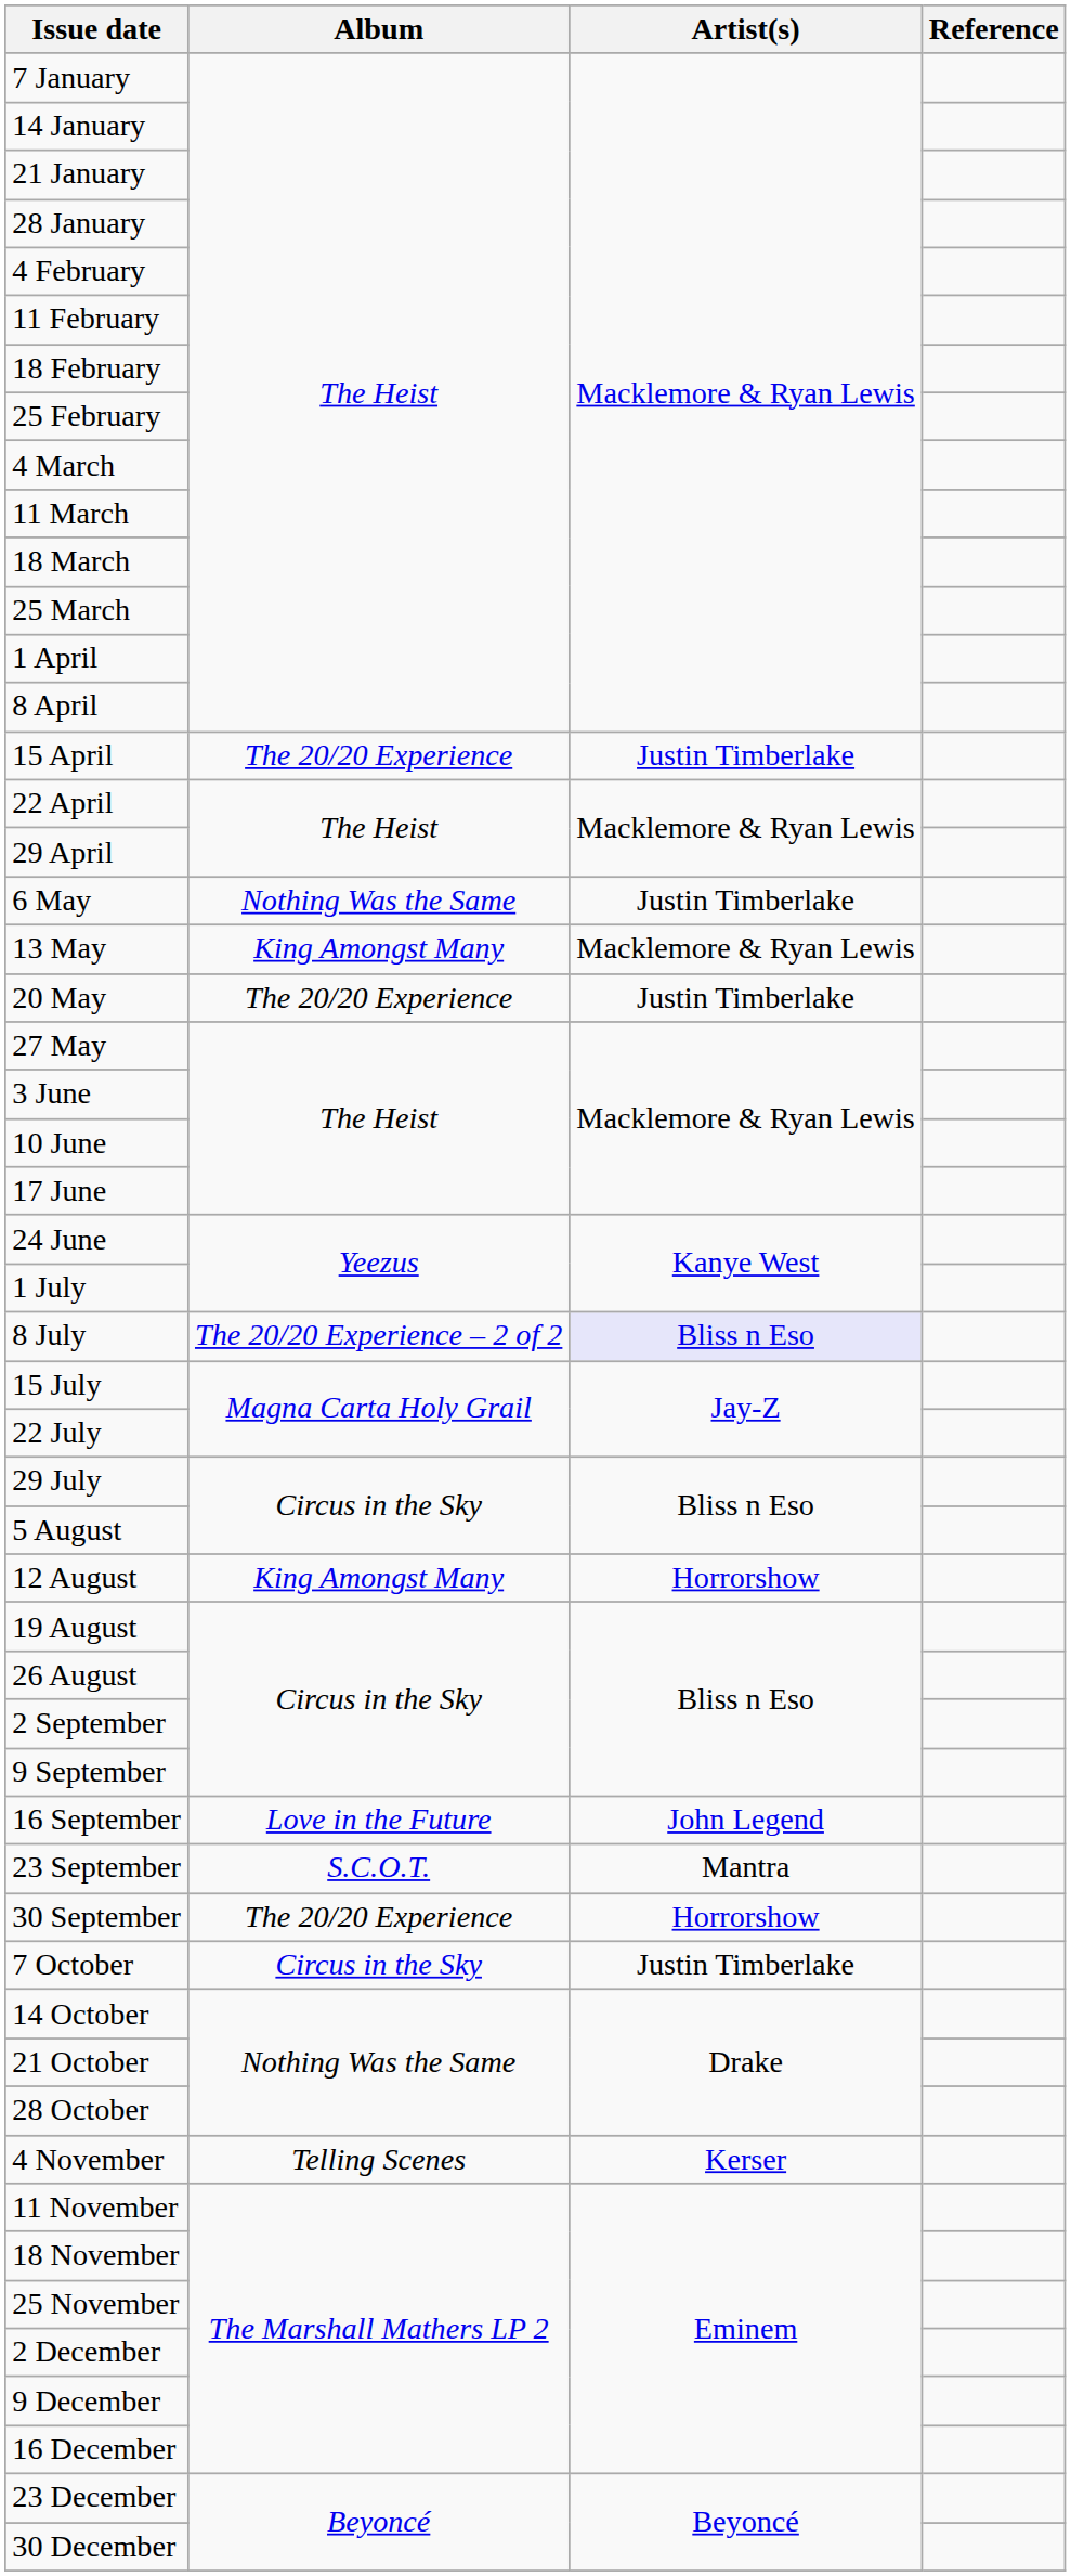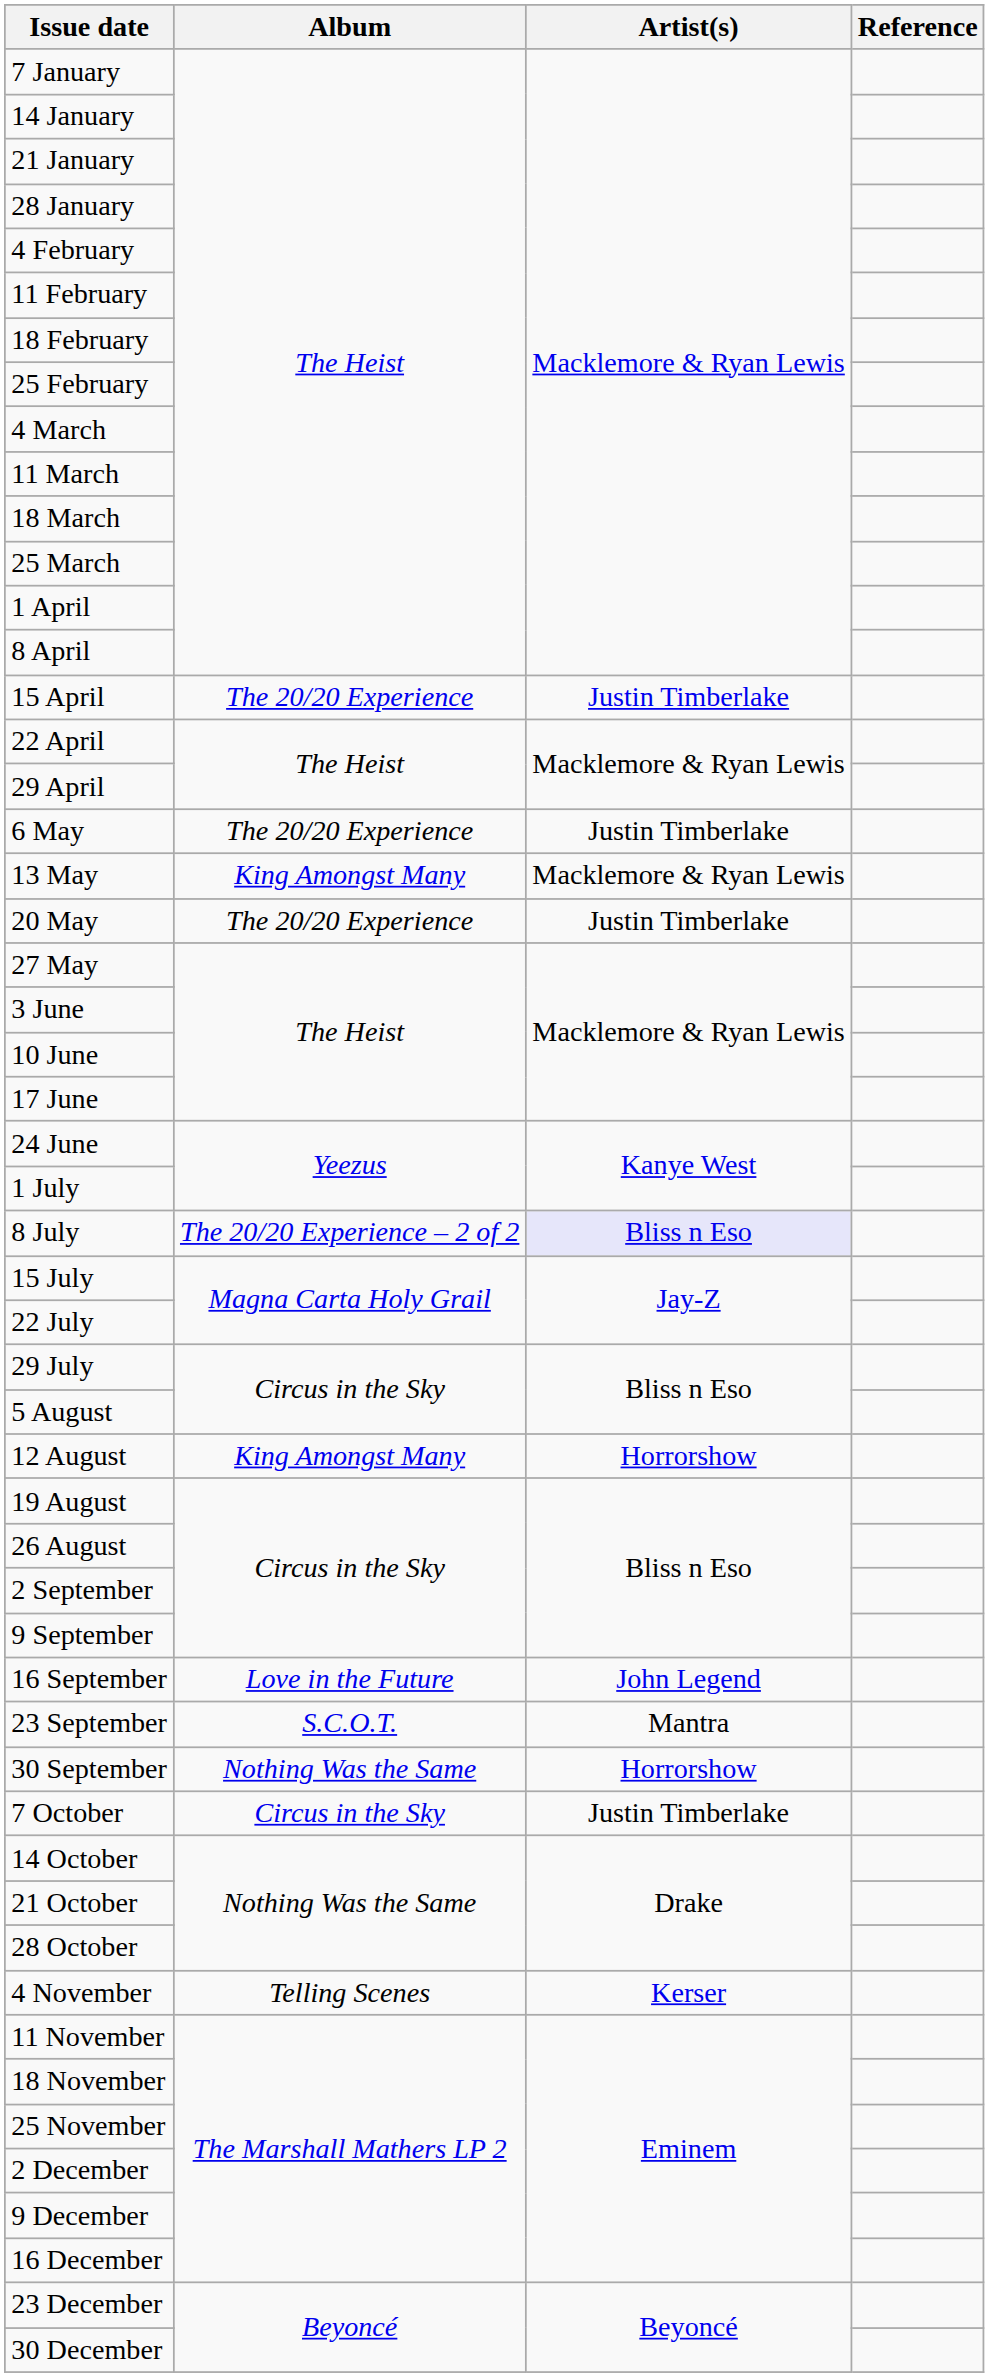6 May | Album: Nothing Was the Same -> The 20/20 Experience
30 September | Album: The 20/20 Experience -> Nothing Was the Same
